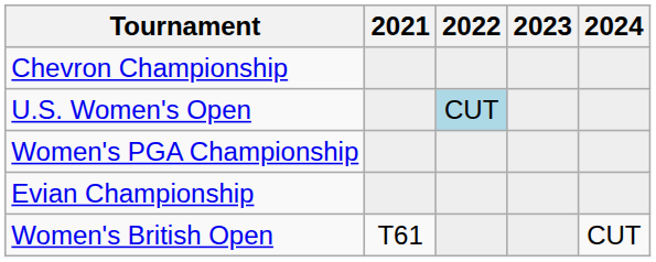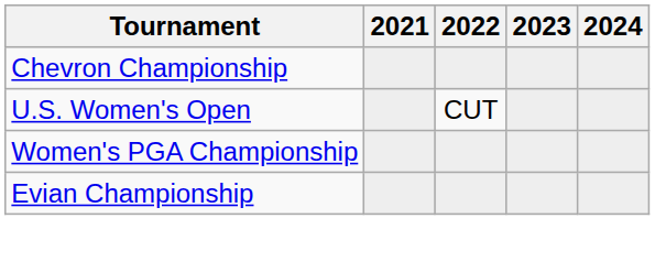U.S. Women's Open | 2022: lightblue background -> no background
- row: Women's British Open | T61 | CUT
